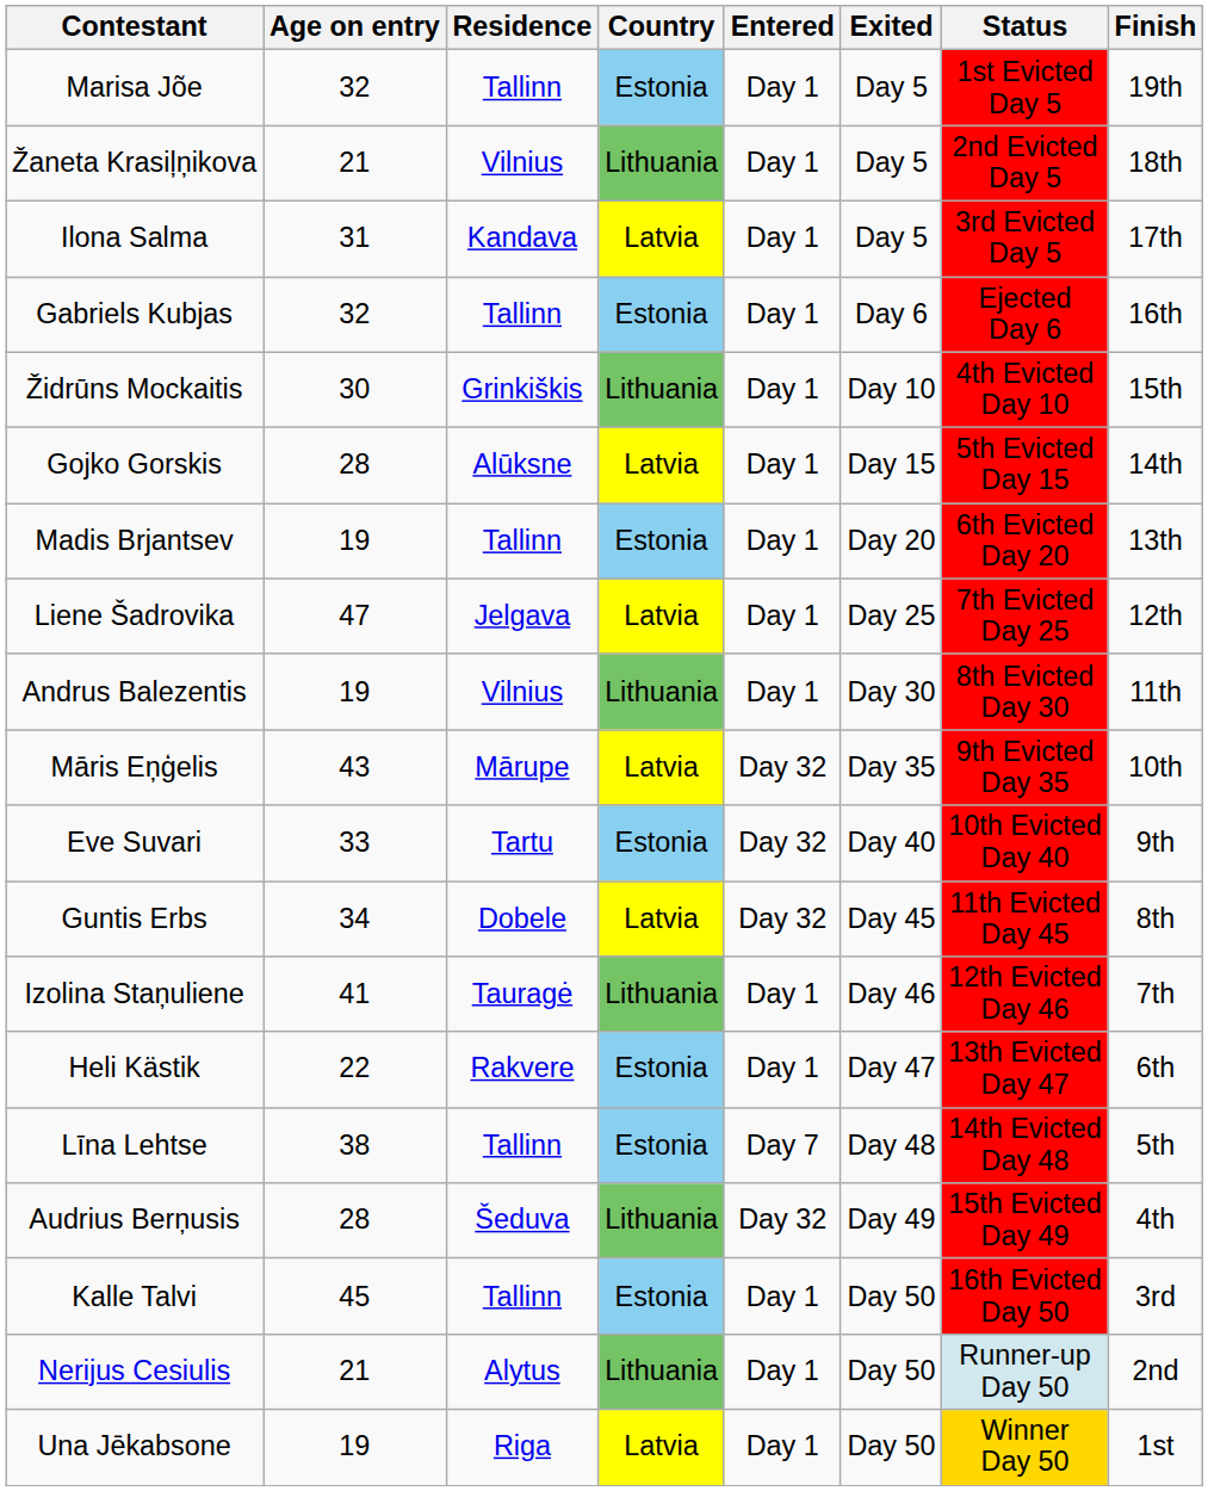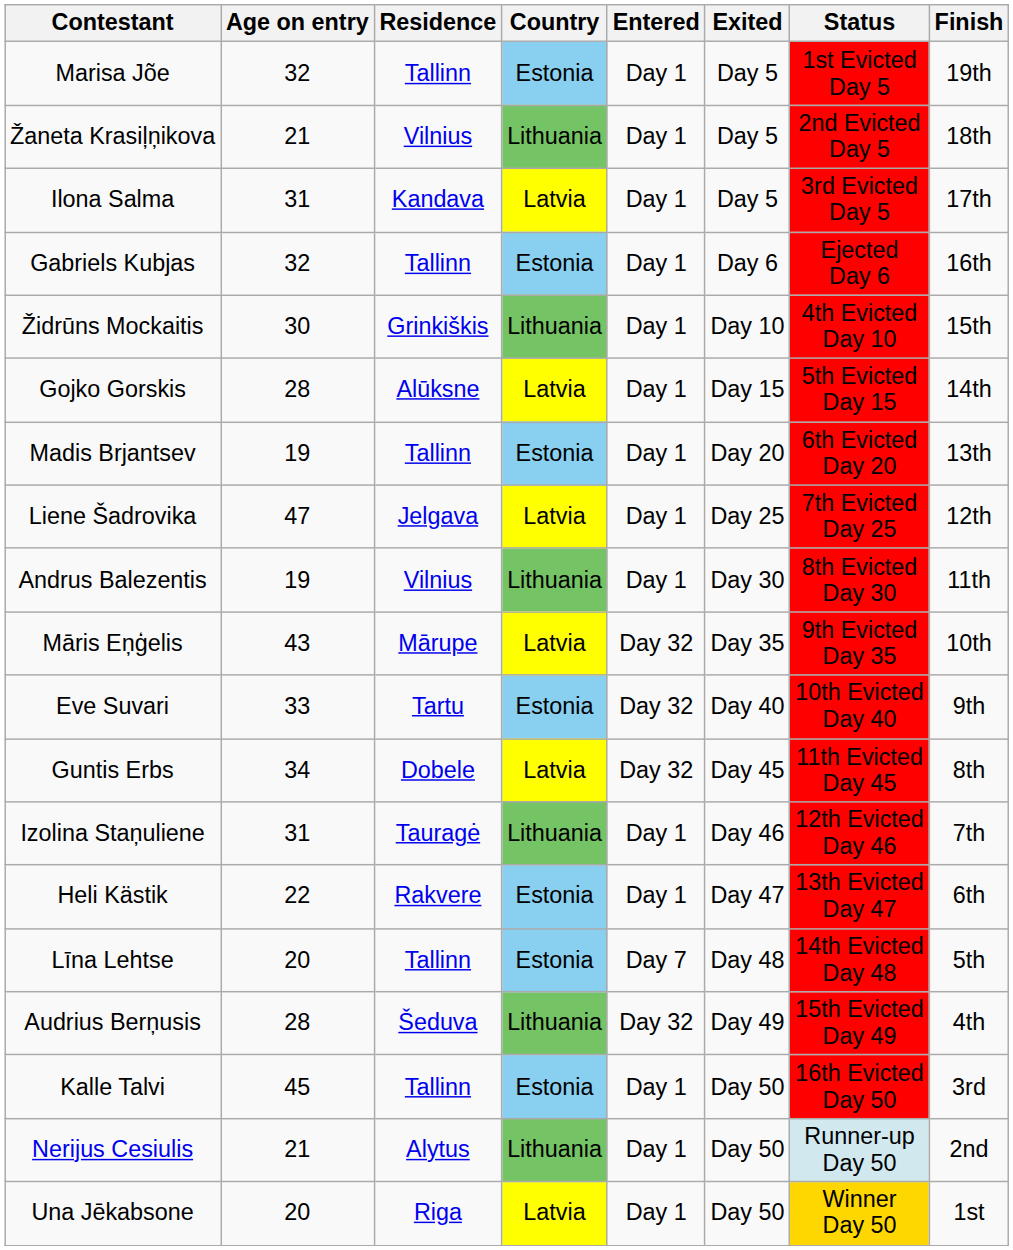Izolina Staņuliene | Age on entry: 41 -> 31
Līna Lehtse | Age on entry: 38 -> 20
Una Jēkabsone | Age on entry: 19 -> 20
